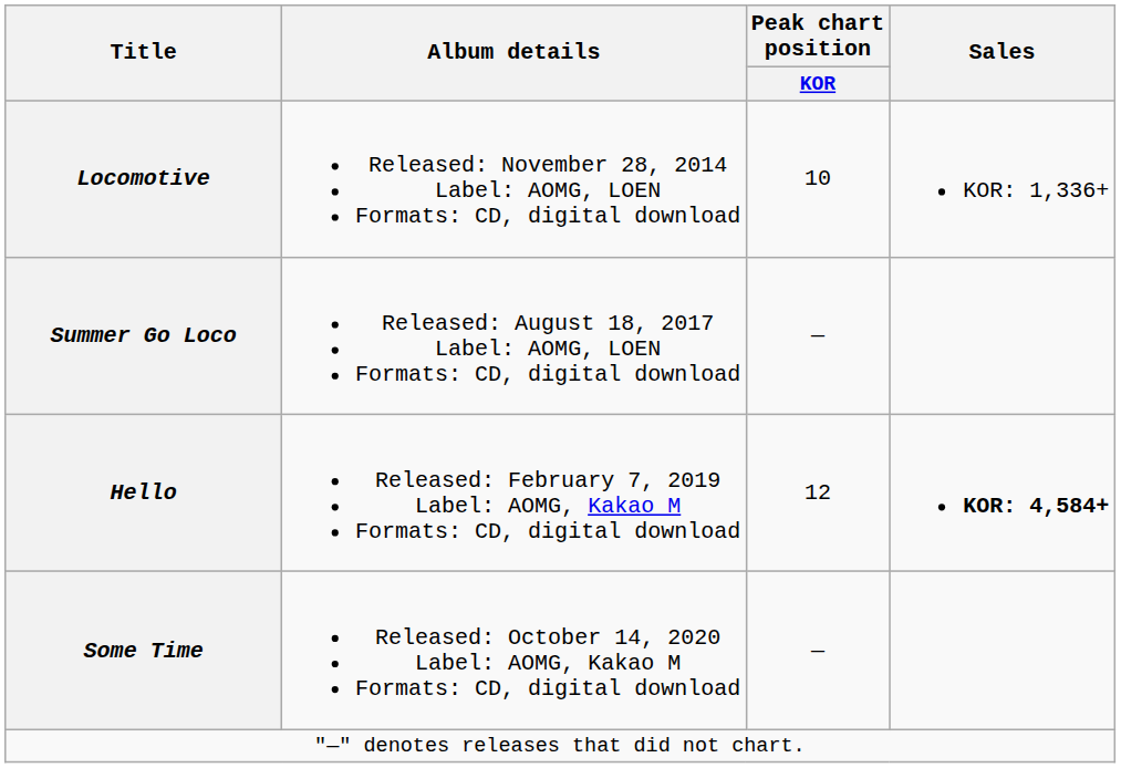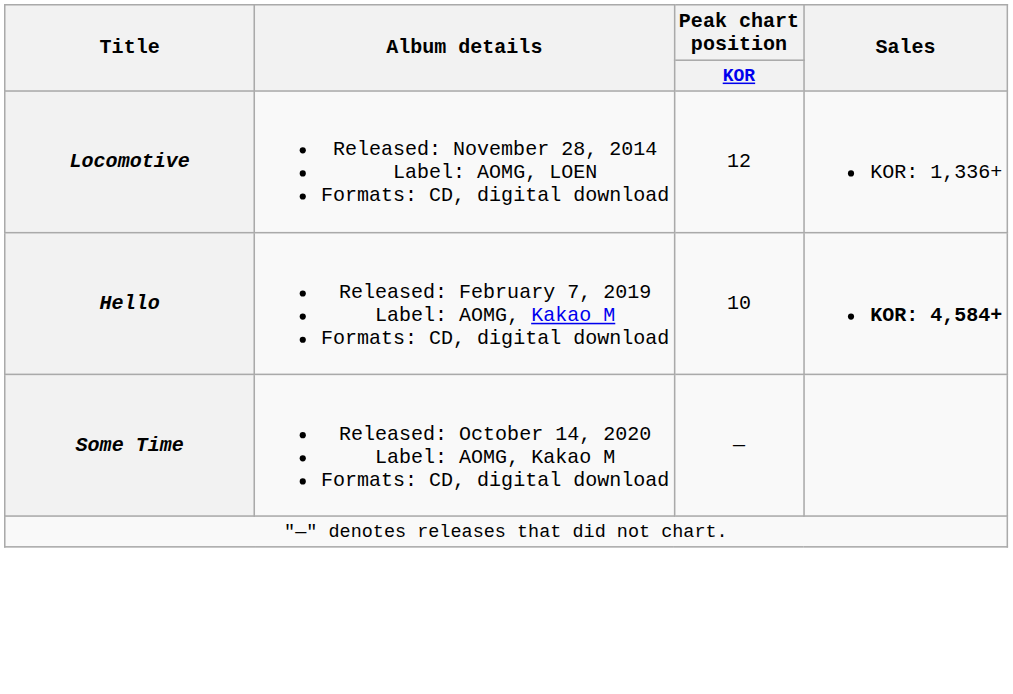Locomotive | Peak chart position / KOR: 10 -> 12
- row: Summer Go Loco | Released: August 18, 2017 Label: AOMG, LOEN Formats: CD, digital download | —
Hello | Peak chart position / KOR: 12 -> 10
